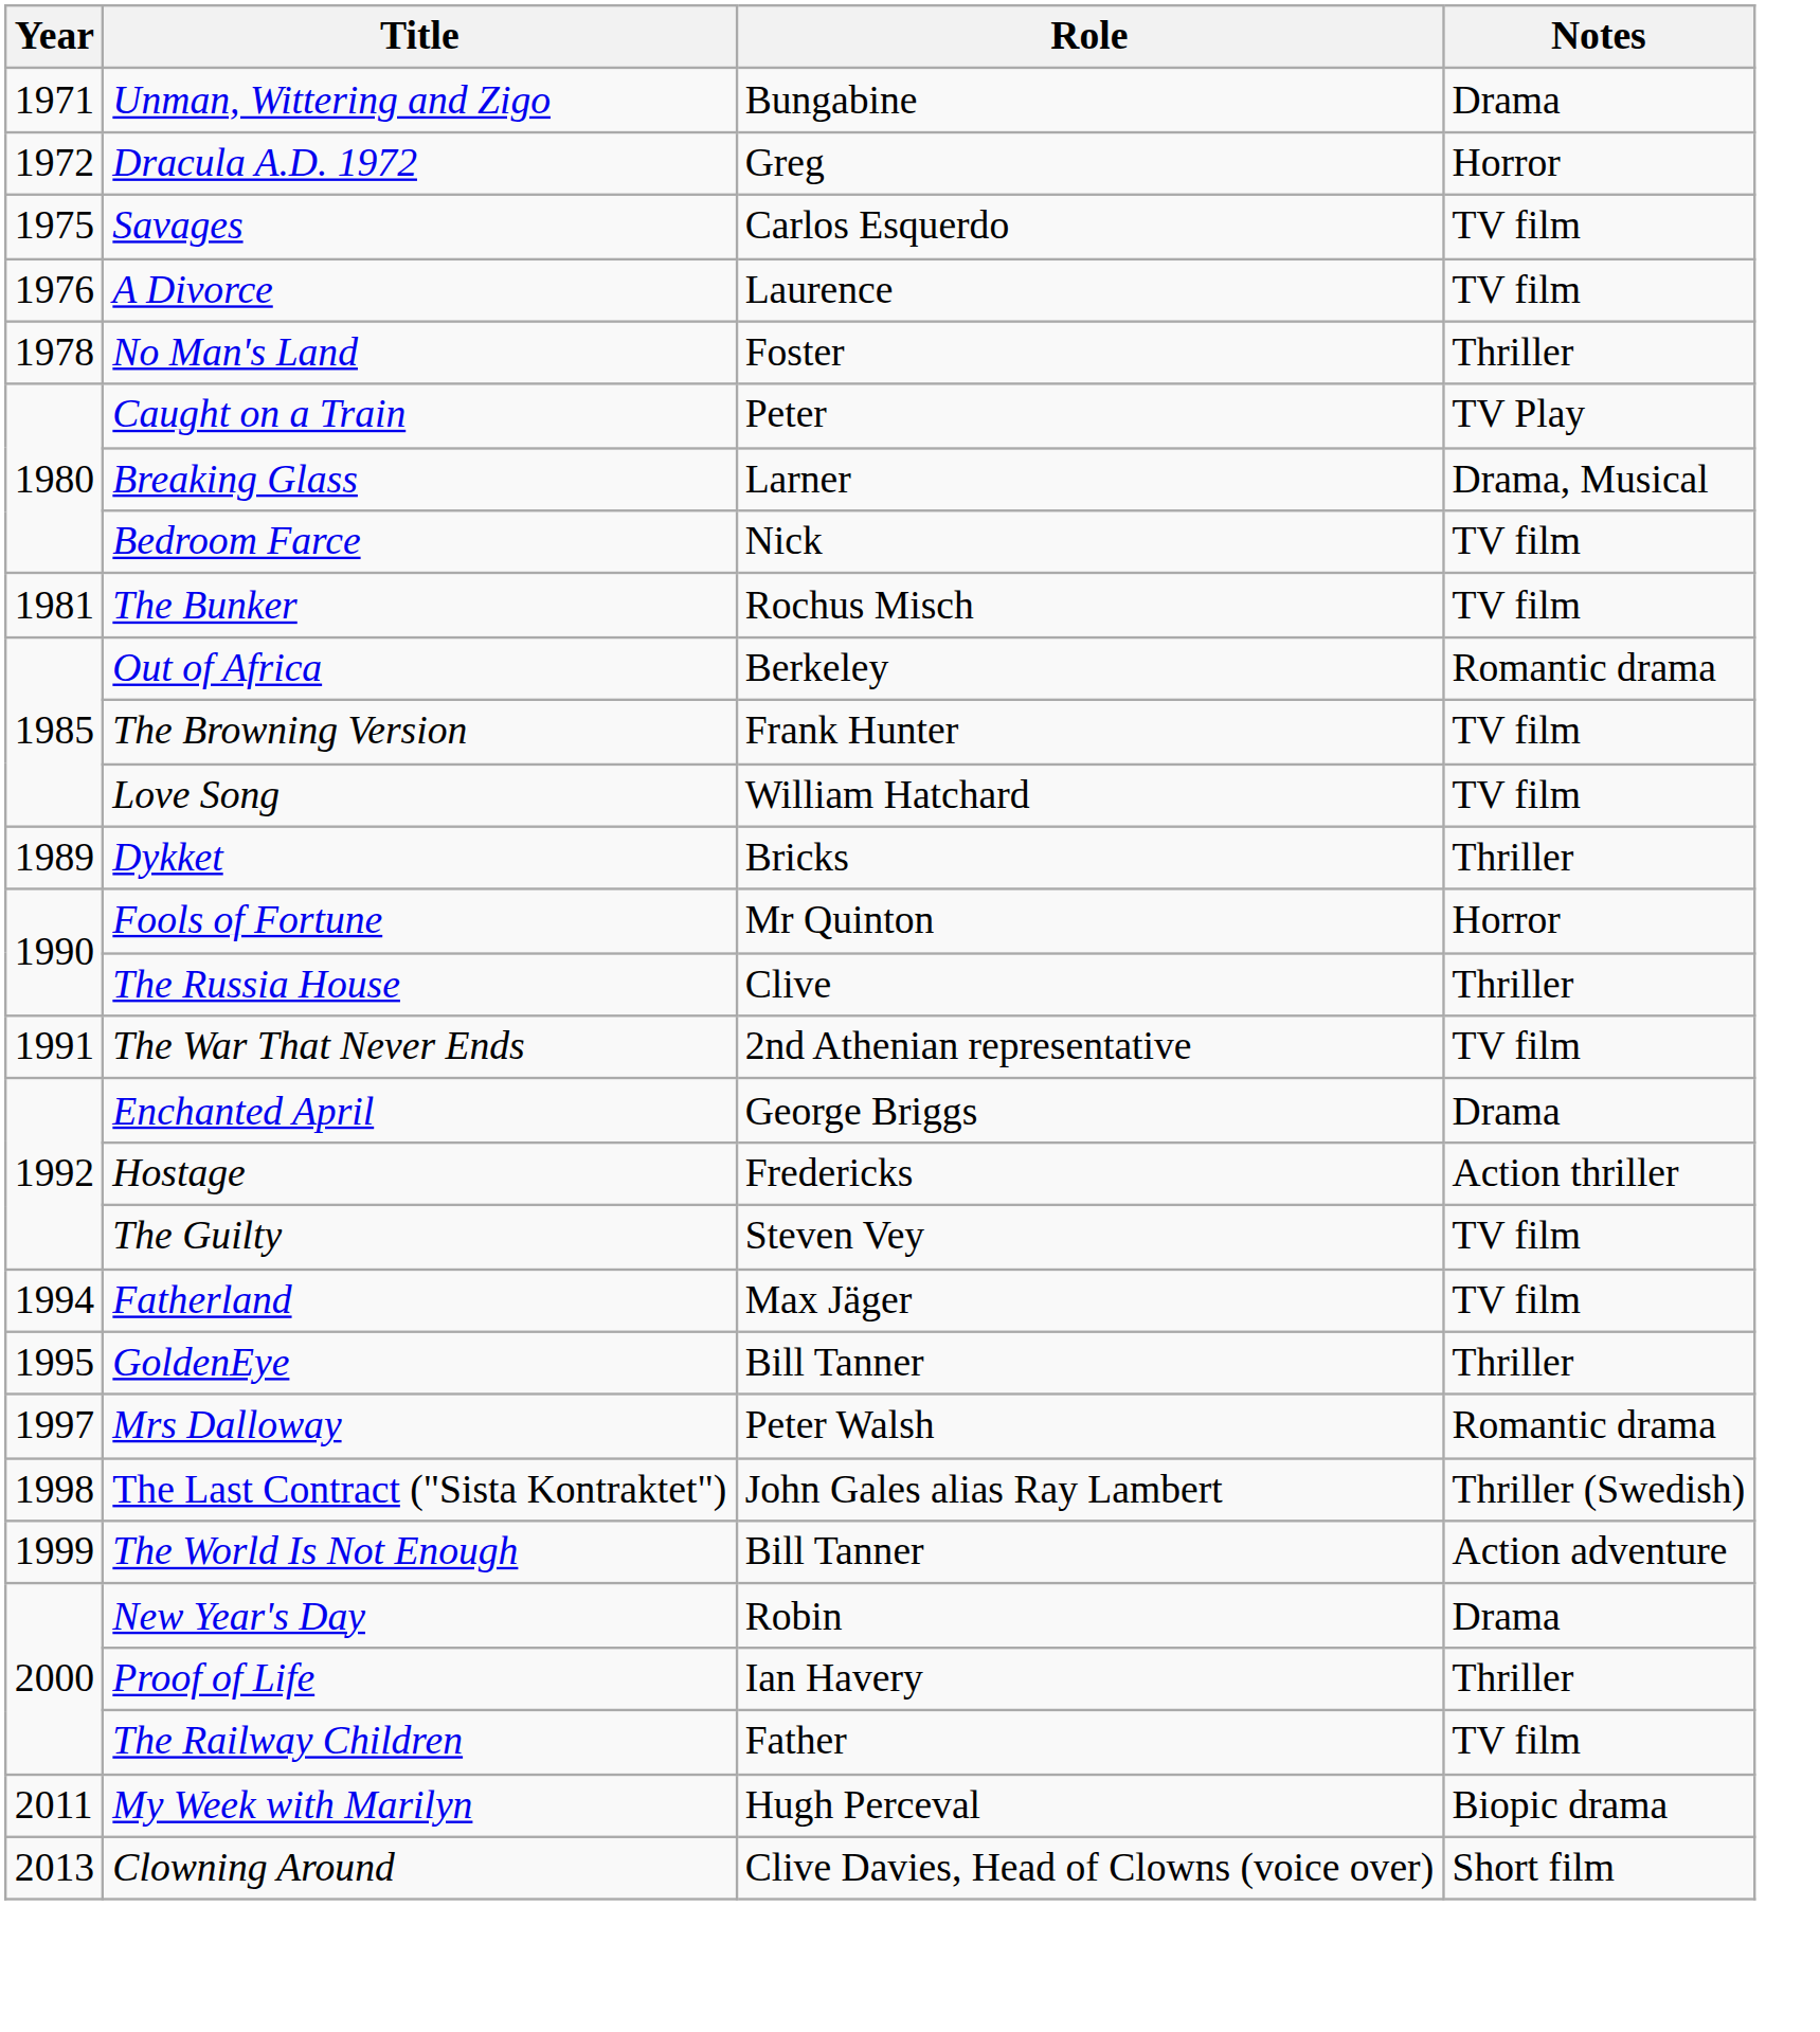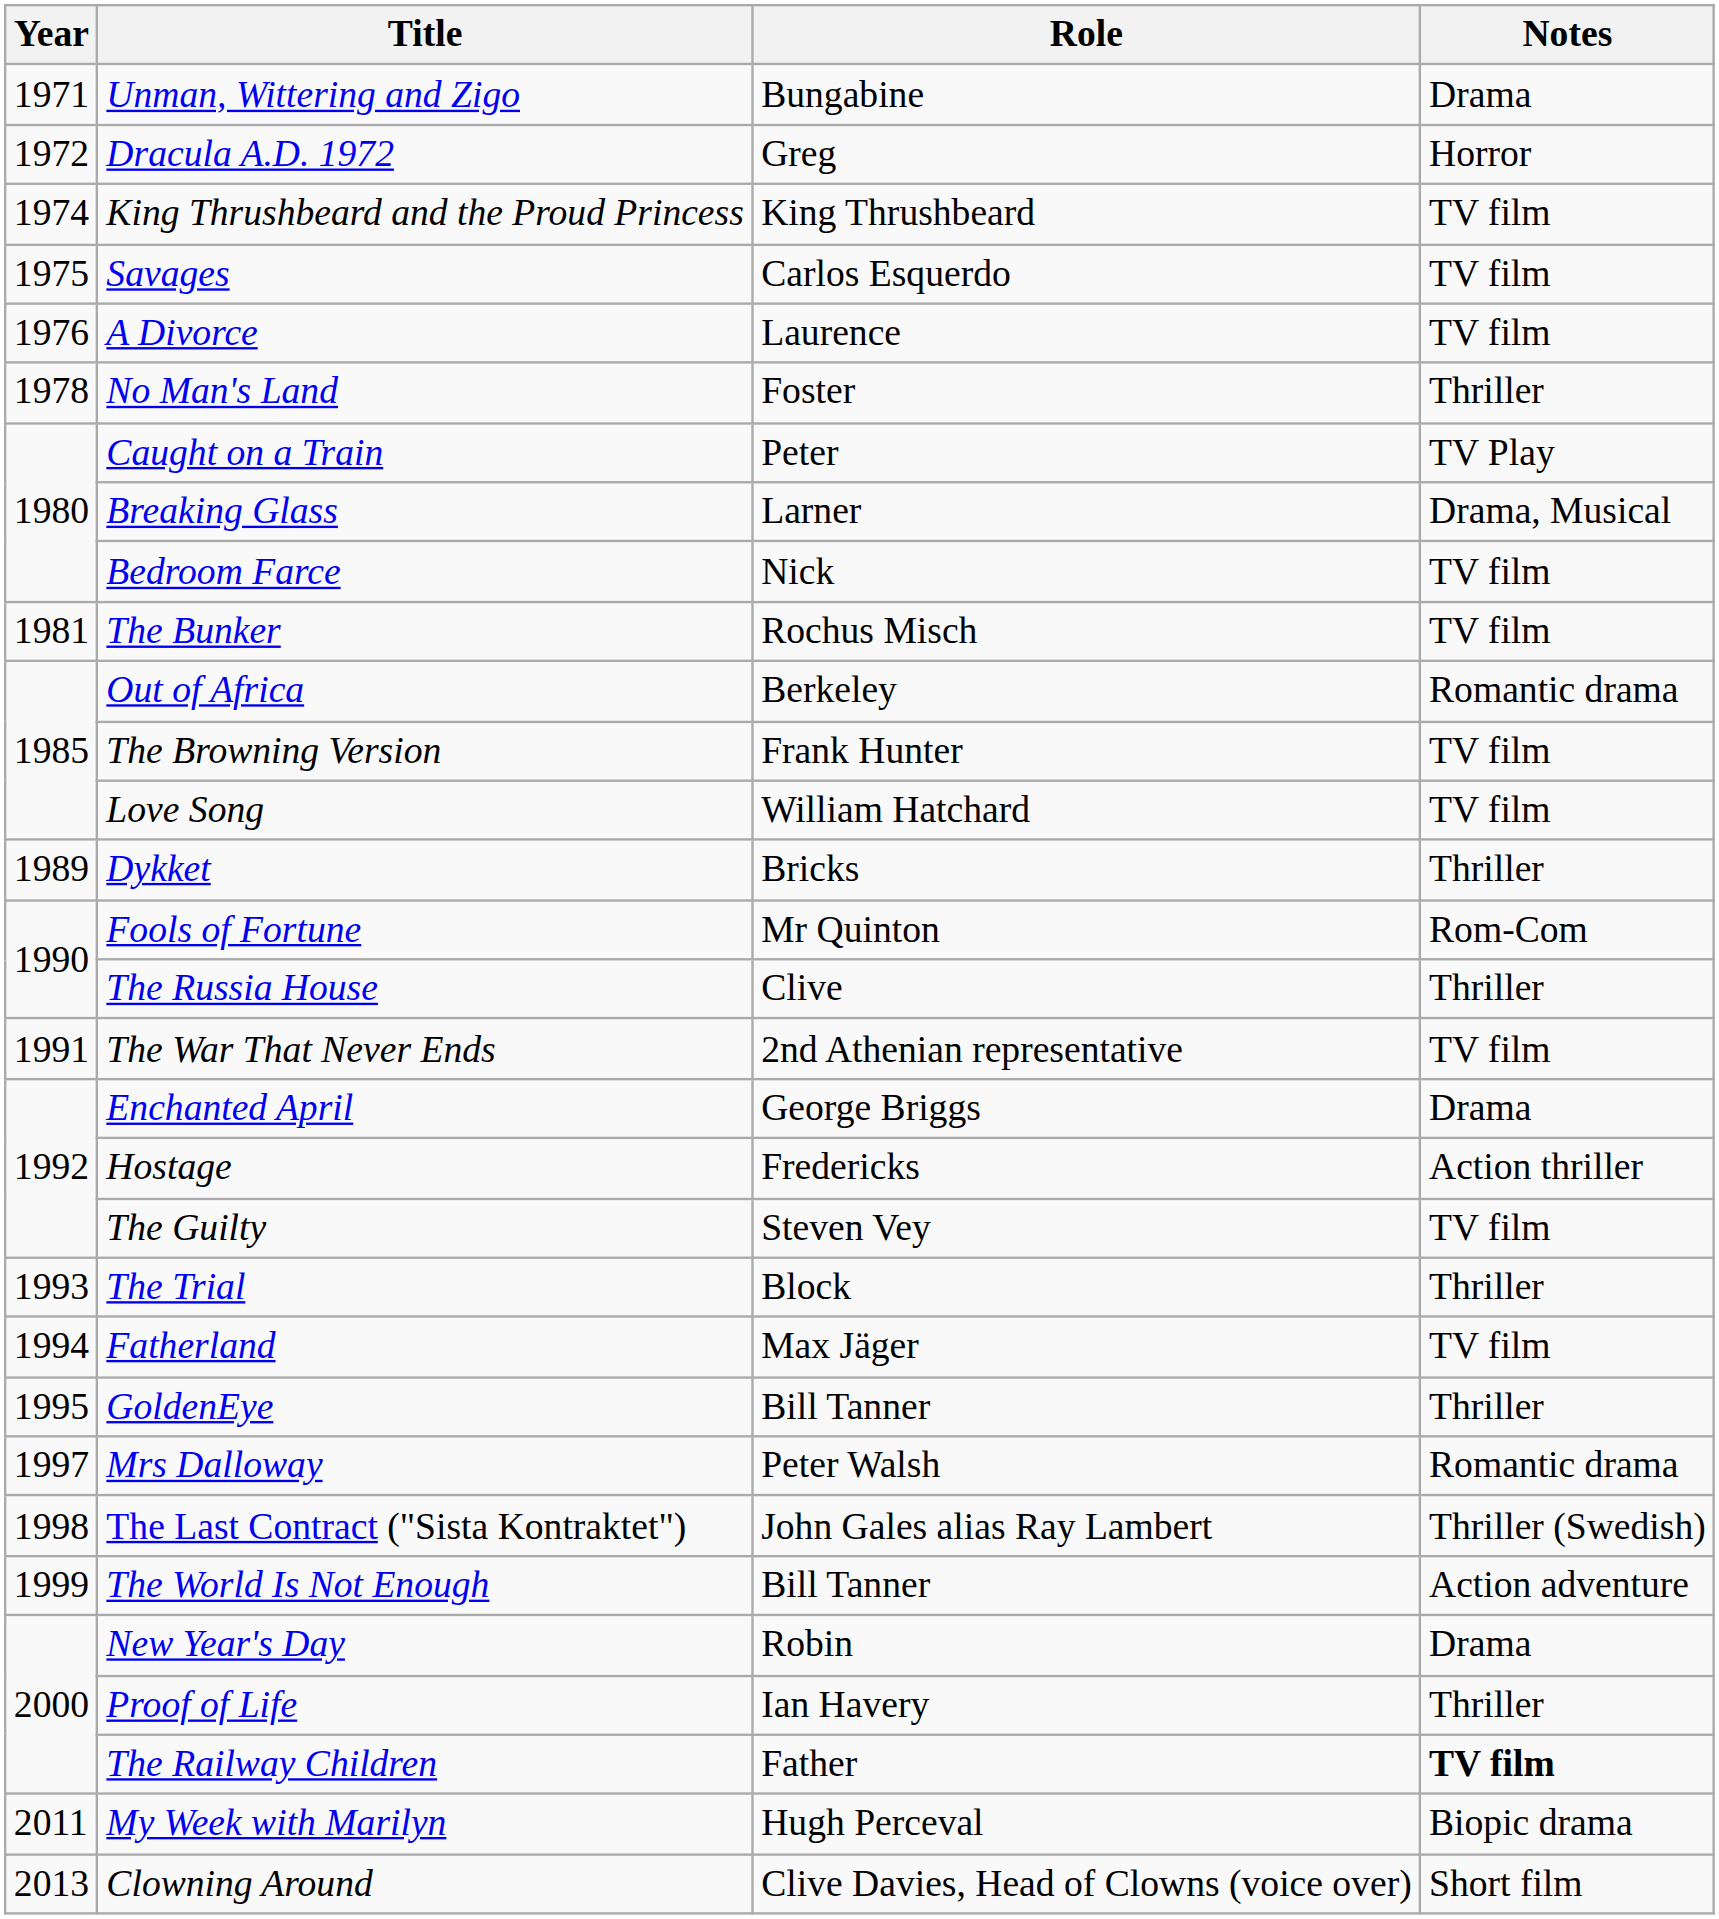+ row: 1974 | King Thrushbeard and the Proud Princess | King Thrushbeard | TV film
Fools of Fortune | Notes: Horror -> Rom-Com
+ row: 1993 | The Trial | Block | Thriller
The Railway Children | Notes: normal -> bold
